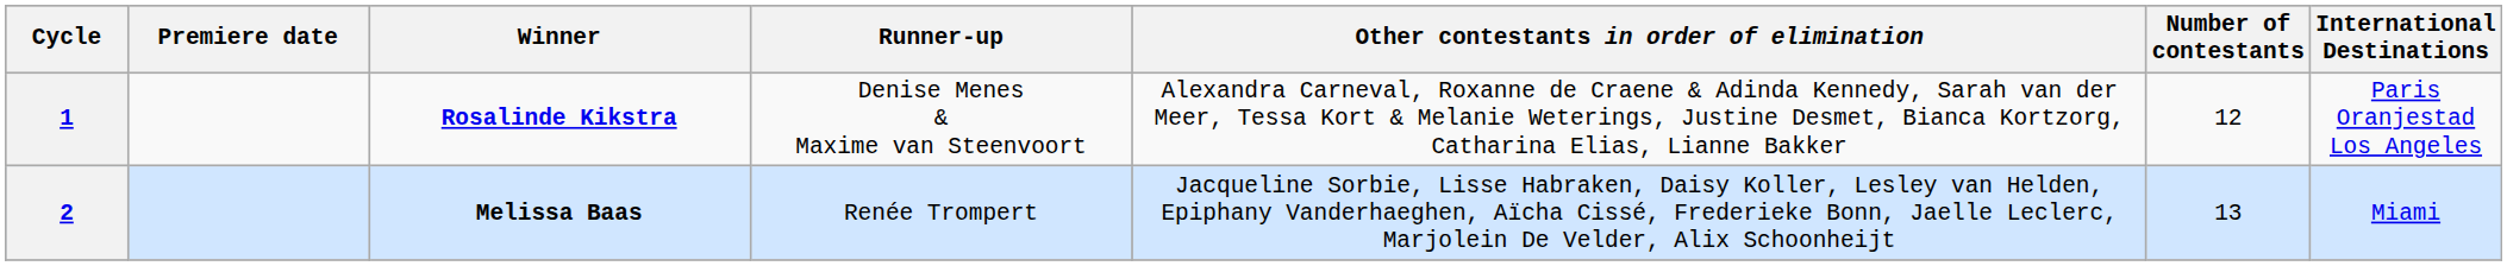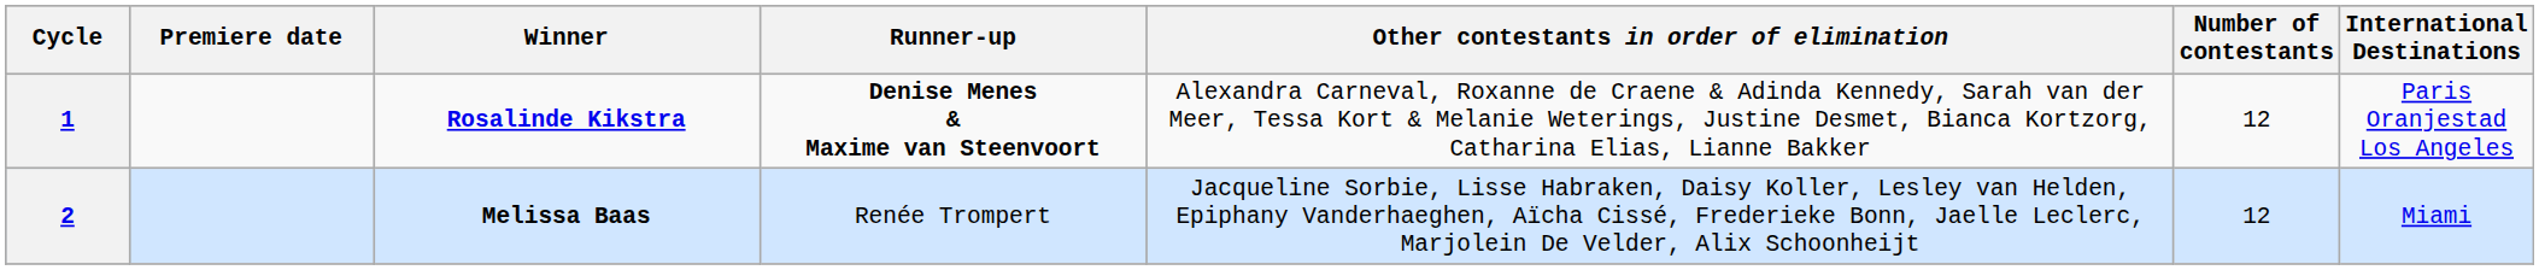1 | Runner-up: normal -> bold
2 | Number of contestants: 13 -> 12
